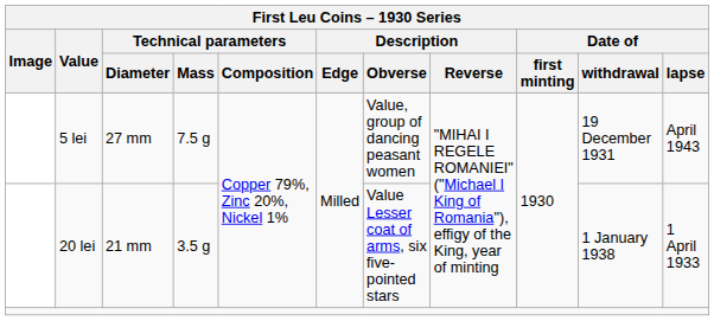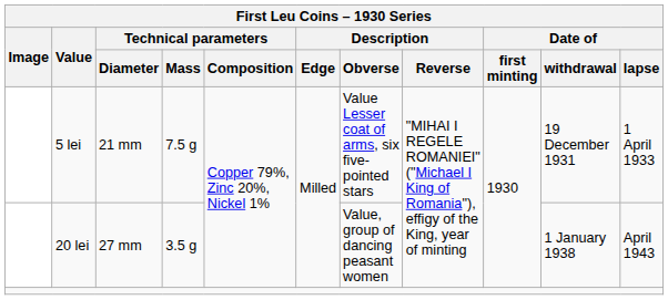5 lei | Technical parameters / Diameter: 27 mm -> 21 mm
5 lei | Description / Obverse: Value, group of dancing peasant women -> Value Lesser coat of arms, six five-pointed stars
5 lei | Date of / lapse: April 1943 -> 1 April 1933
20 lei | Technical parameters / Diameter: 21 mm -> 27 mm
20 lei | Description / Obverse: Value Lesser coat of arms, six five-pointed stars -> Value, group of dancing peasant women
20 lei | Date of / lapse: 1 April 1933 -> April 1943
